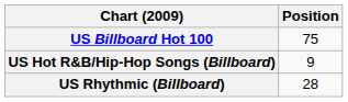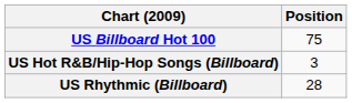US Hot R&B/Hip-Hop Songs (Billboard) | Position: 9 -> 3
